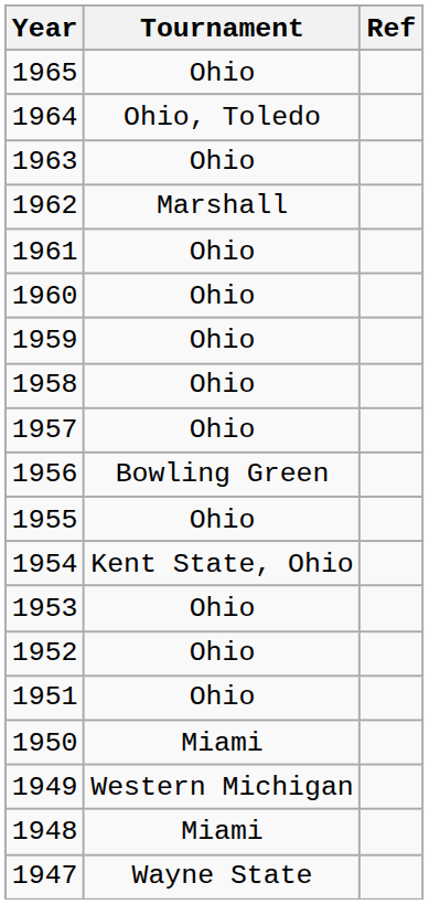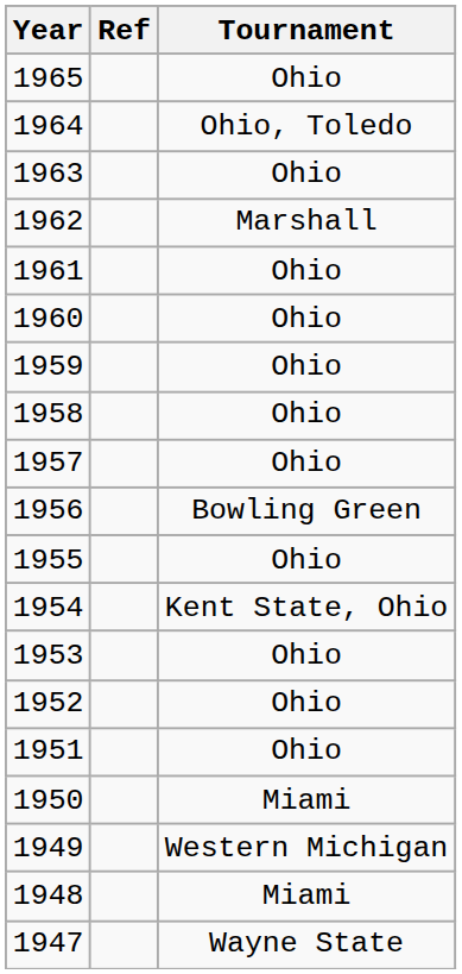columns swapped: Tournament <-> Ref
